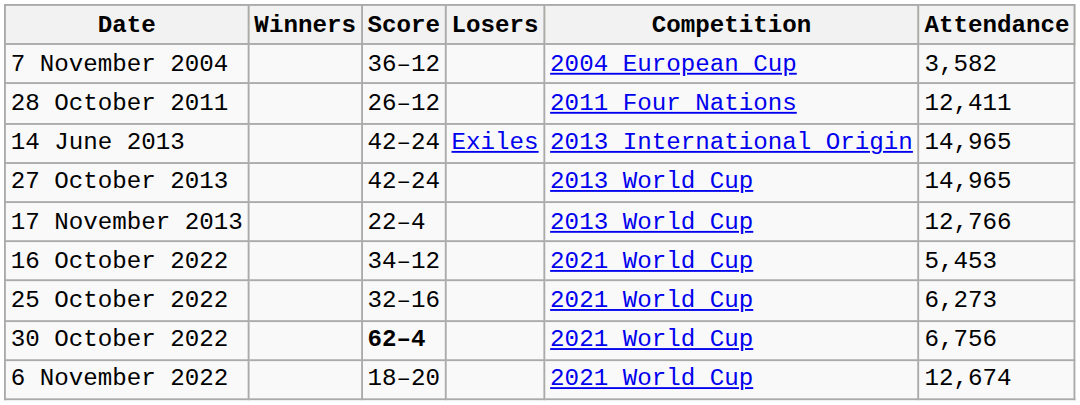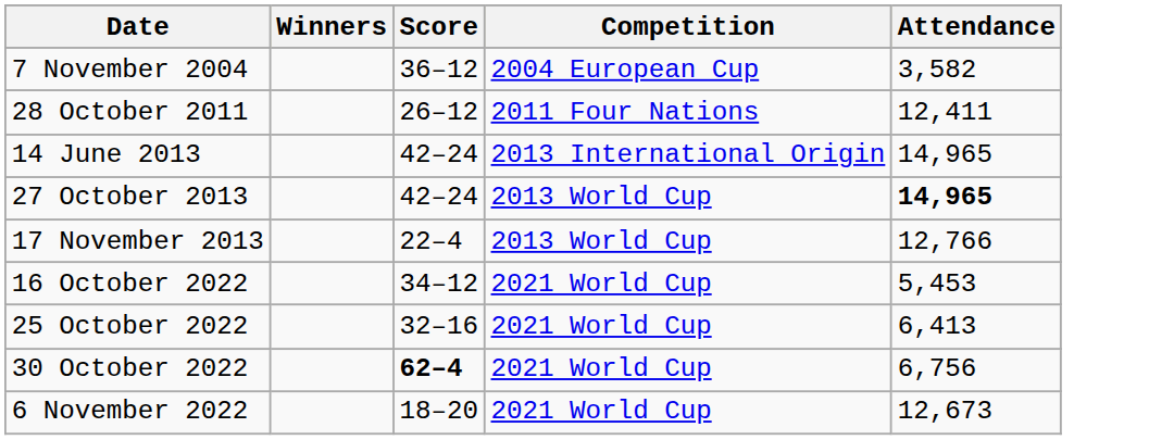- column: Losers | Exiles
27 October 2013 | Attendance: normal -> bold
25 October 2022 | Attendance: 6,273 -> 6,413
6 November 2022 | Attendance: 12,674 -> 12,673
